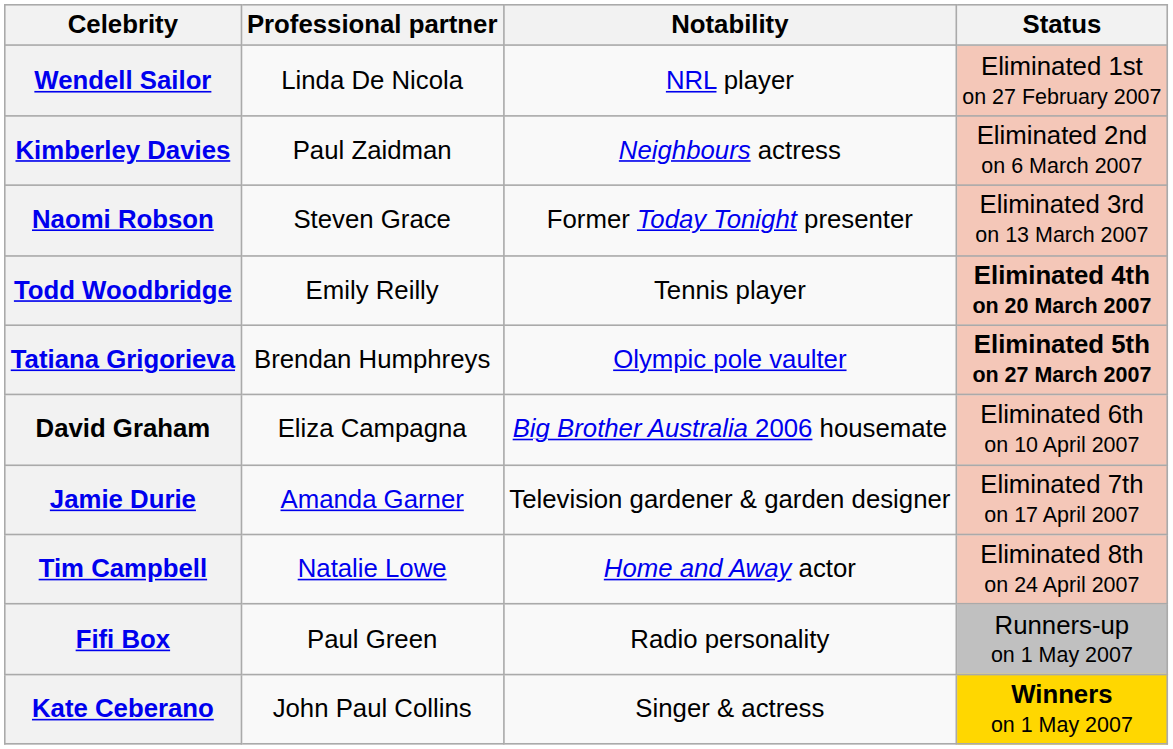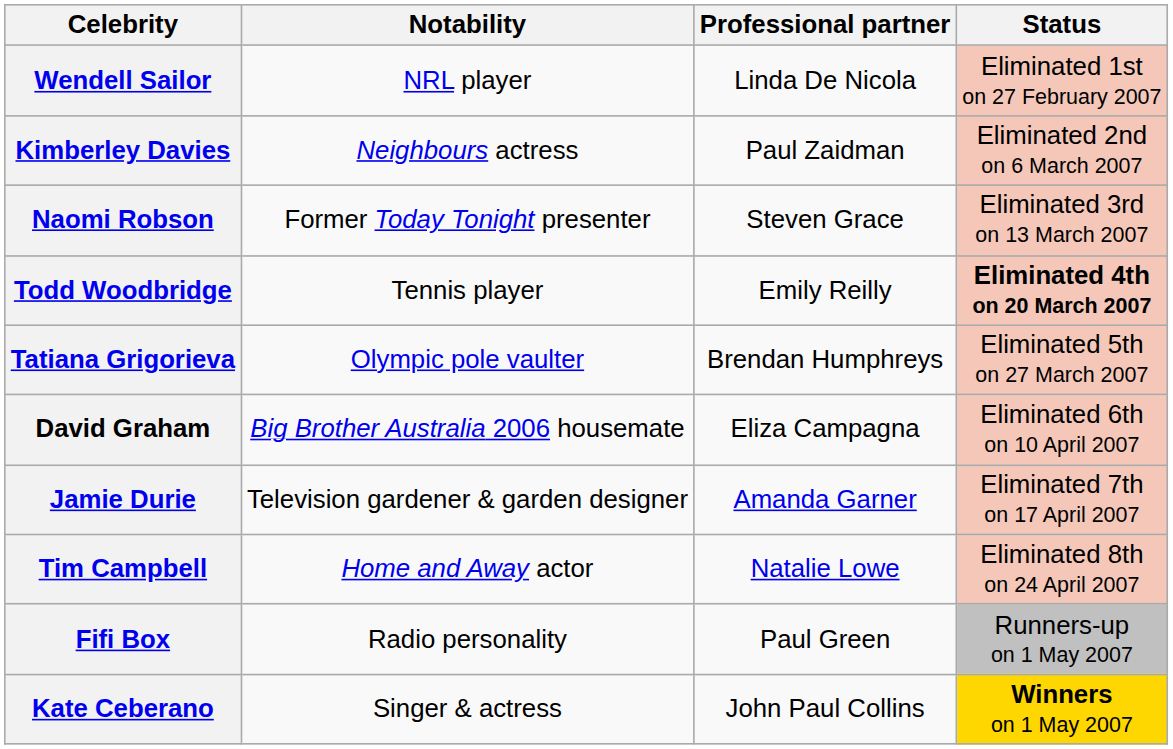columns swapped: Notability <-> Professional partner
Tatiana Grigorieva | Status: bold -> normal
